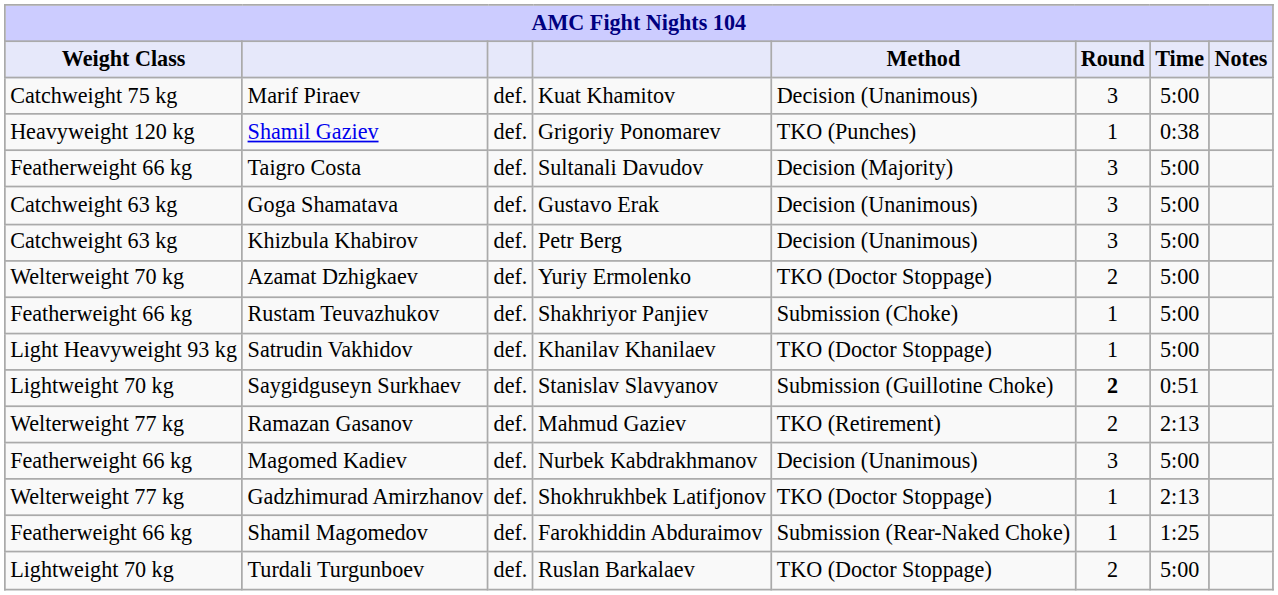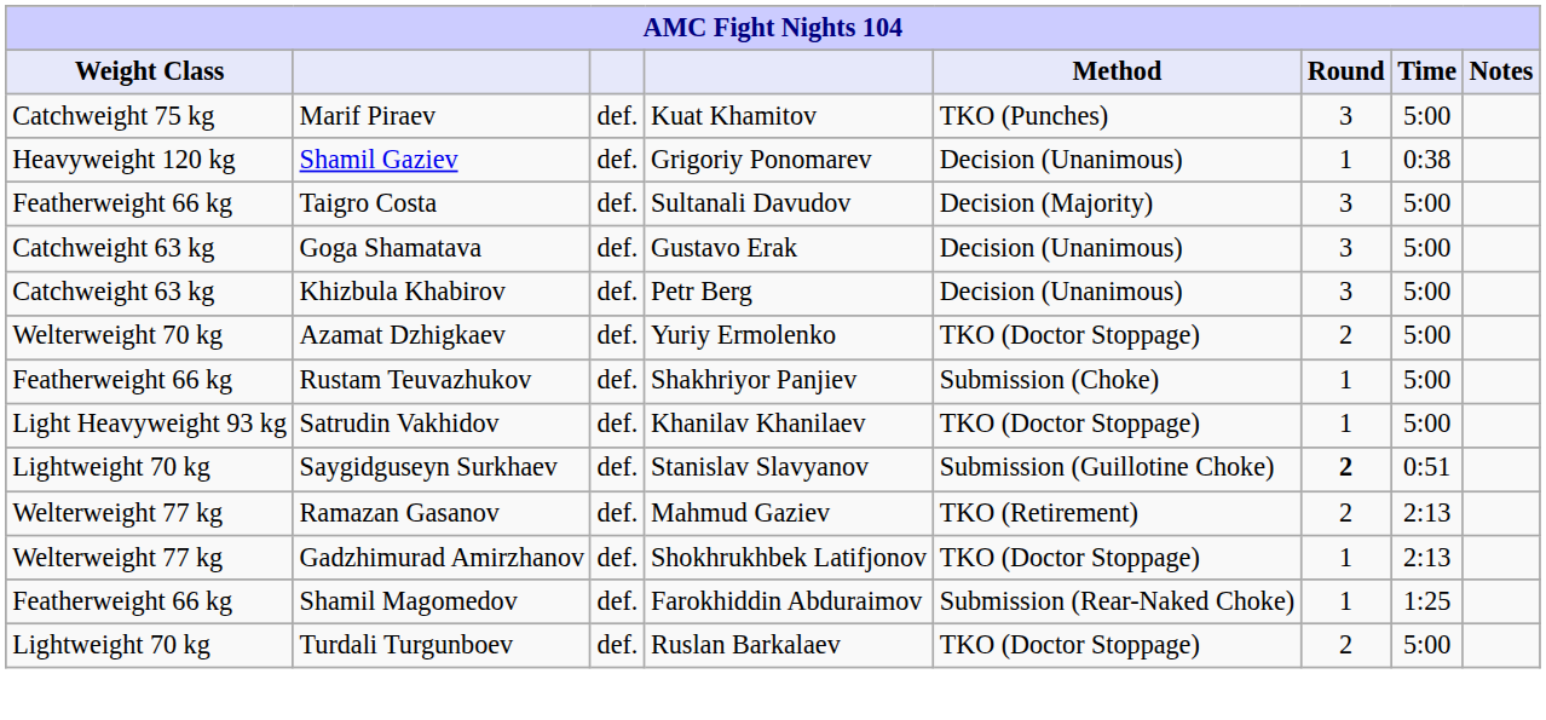Marif Piraev | Method: Decision (Unanimous) -> TKO (Punches)
Shamil Gaziev | Method: TKO (Punches) -> Decision (Unanimous)
- row: Featherweight 66 kg | Magomed Kadiev | def. | Nurbek Kabdrakhmanov | Decision (Unanimous) | 3 | 5:00
